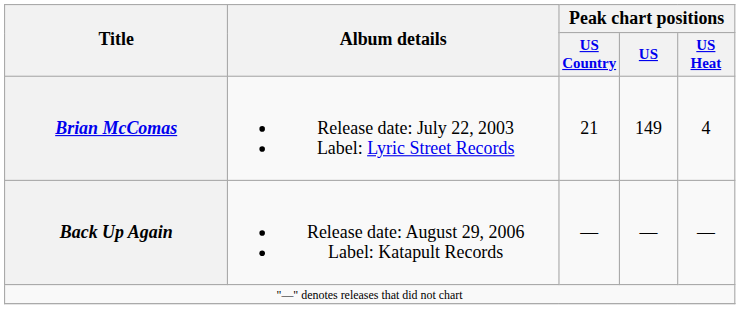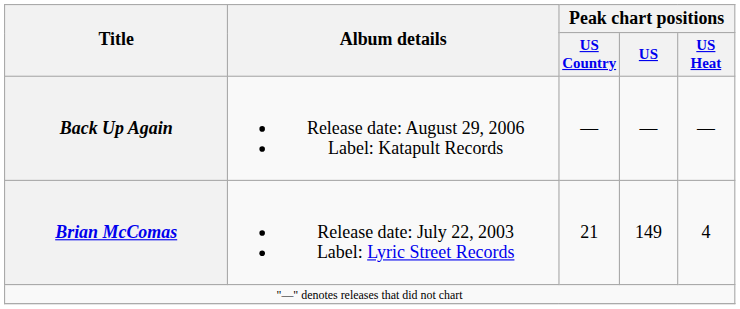rows swapped: Brian McComas <-> Back Up Again
